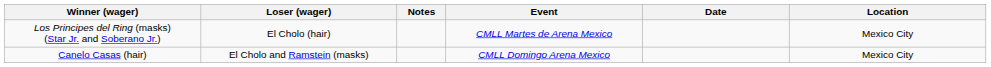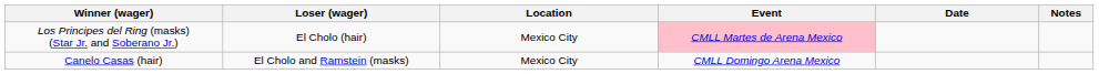columns swapped: Location <-> Notes
Los Principes del Ring (masks) (Star Jr. and Soberano Jr.) | Event: no background -> pink background
